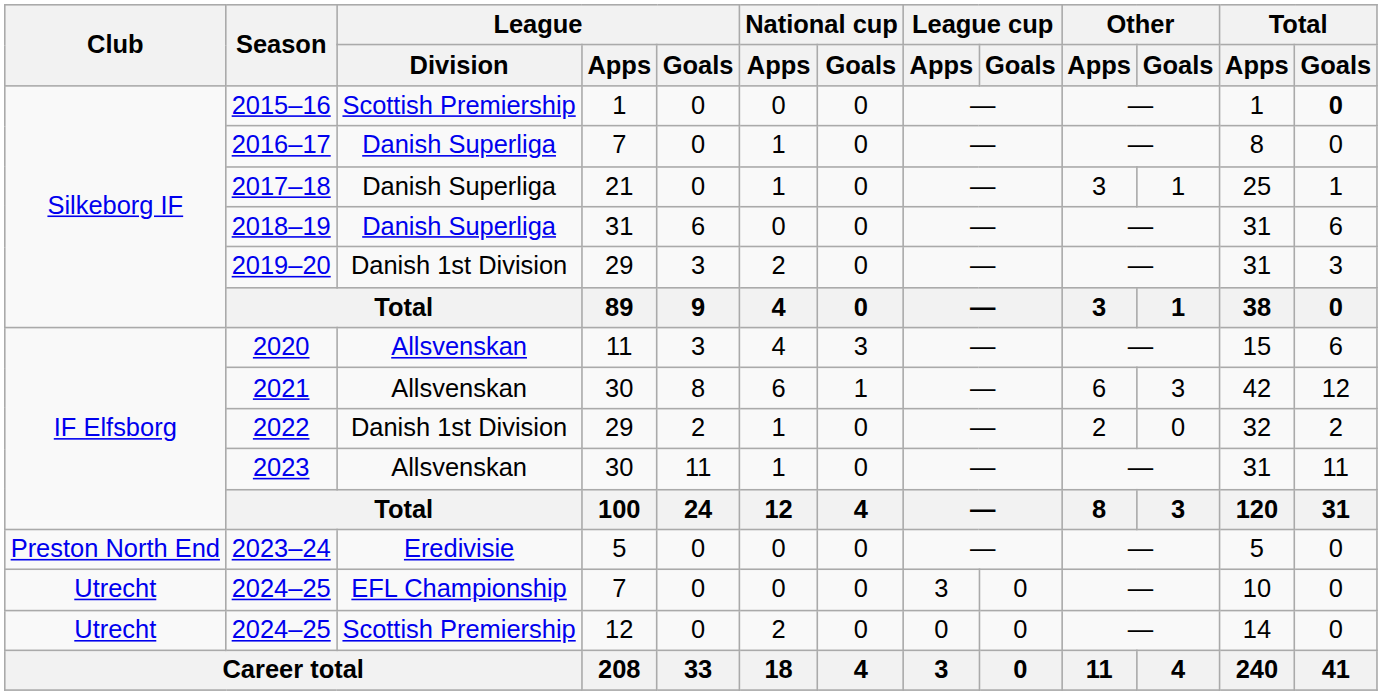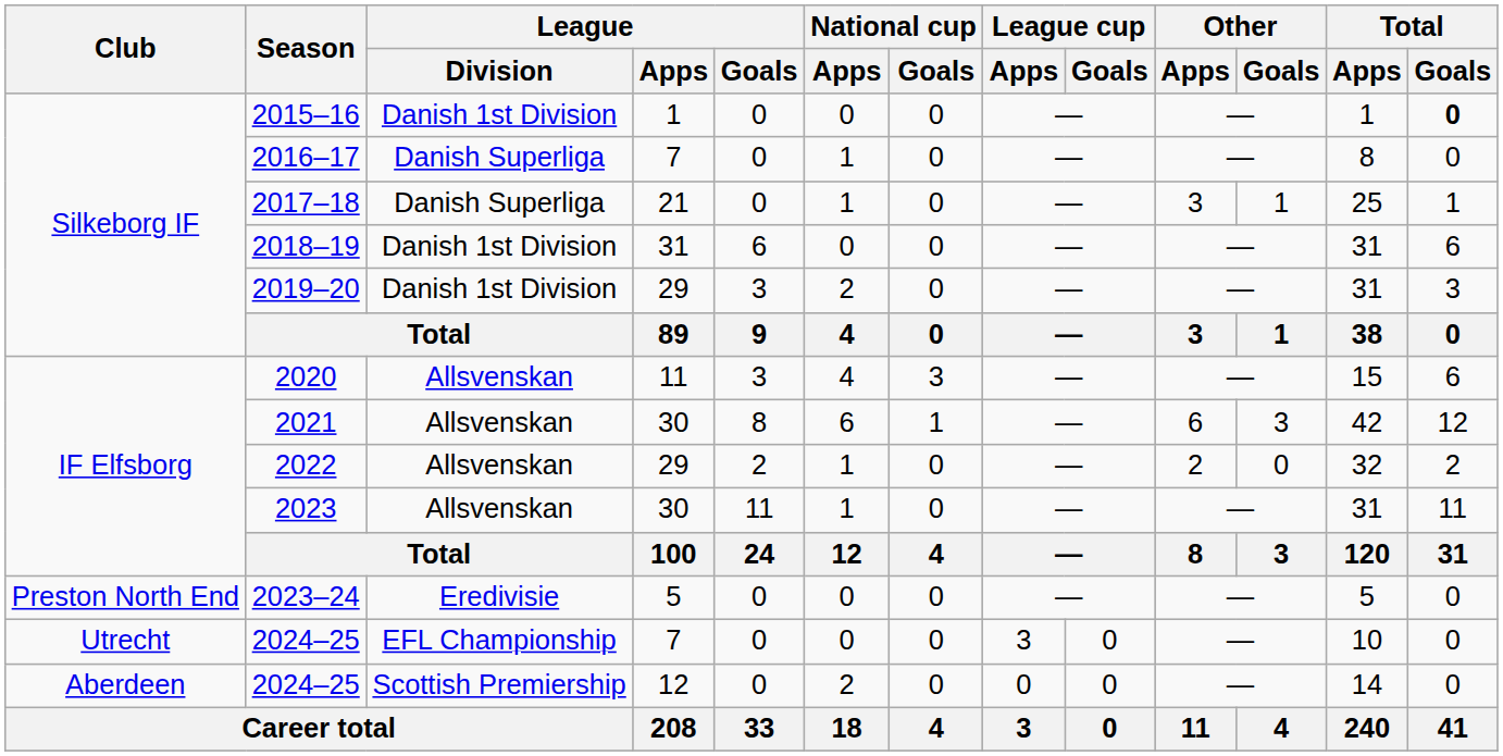2015–16 | League / Division: Scottish Premiership -> Danish 1st Division
2018–19 | League / Division: Danish Superliga -> Danish 1st Division
2022 | League / Division: Danish 1st Division -> Allsvenskan
2024–25 / 12 | Club: Utrecht -> Aberdeen
